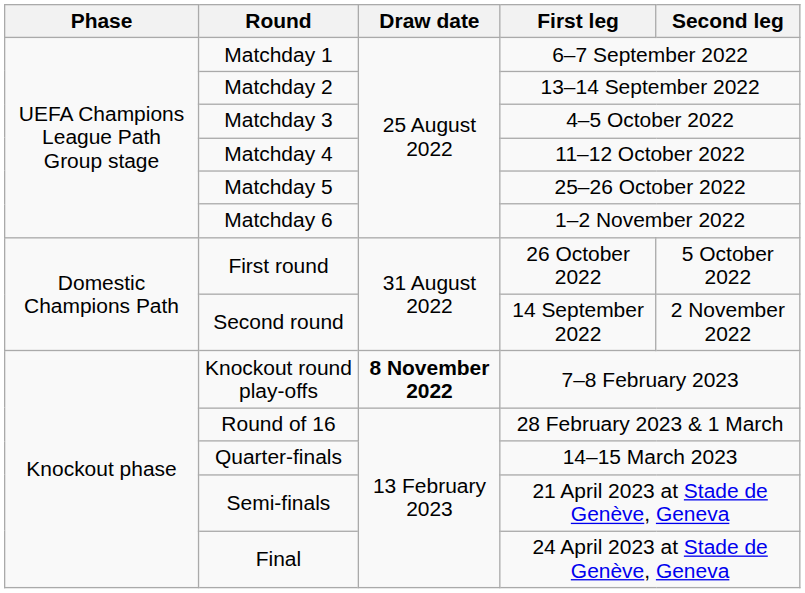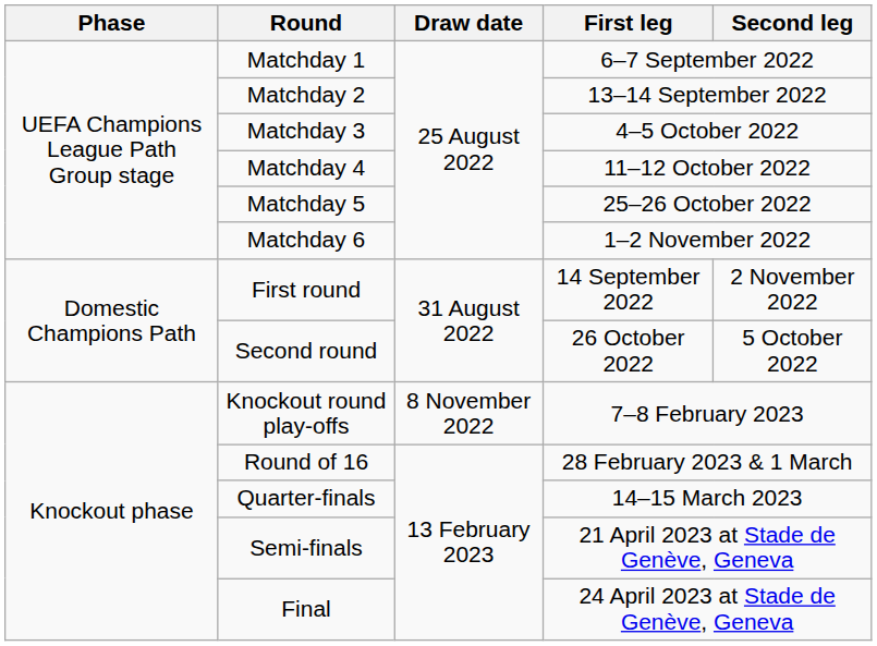First round | First leg: 26 October 2022 -> 14 September 2022
First round | Second leg: 5 October 2022 -> 2 November 2022
Second round | First leg: 14 September 2022 -> 26 October 2022
Second round | Second leg: 2 November 2022 -> 5 October 2022
Knockout round play-offs | Draw date: bold -> normal
